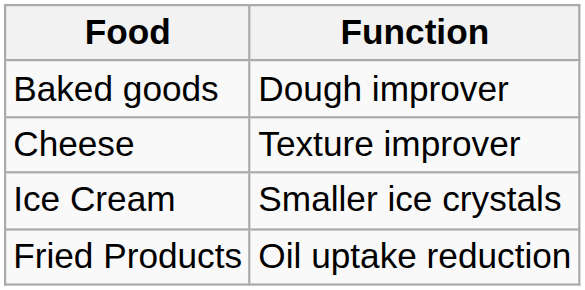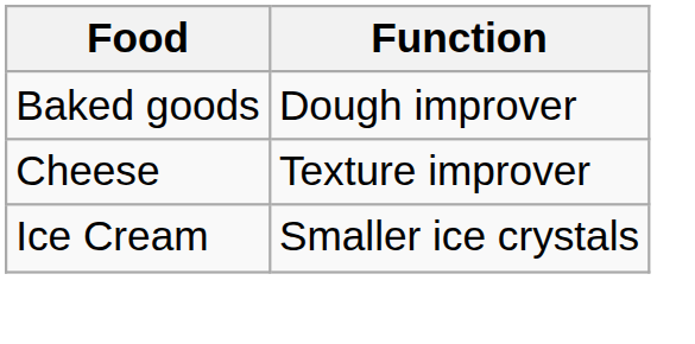- row: Fried Products | Oil uptake reduction
